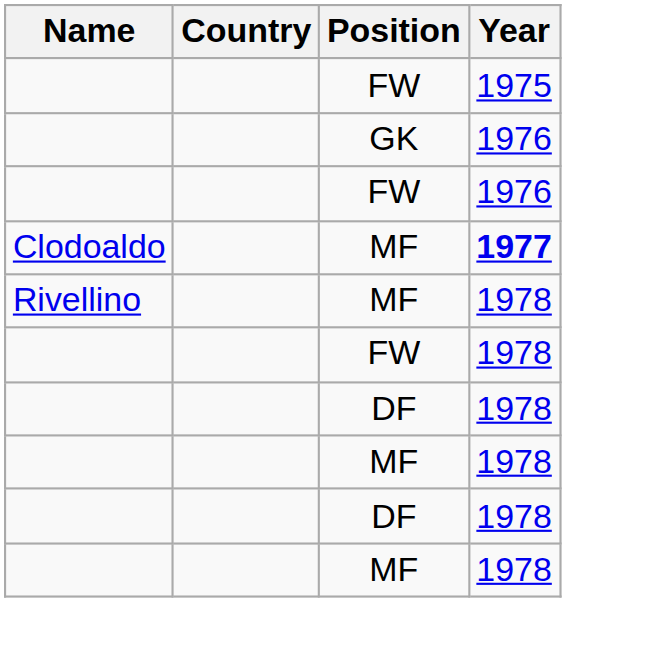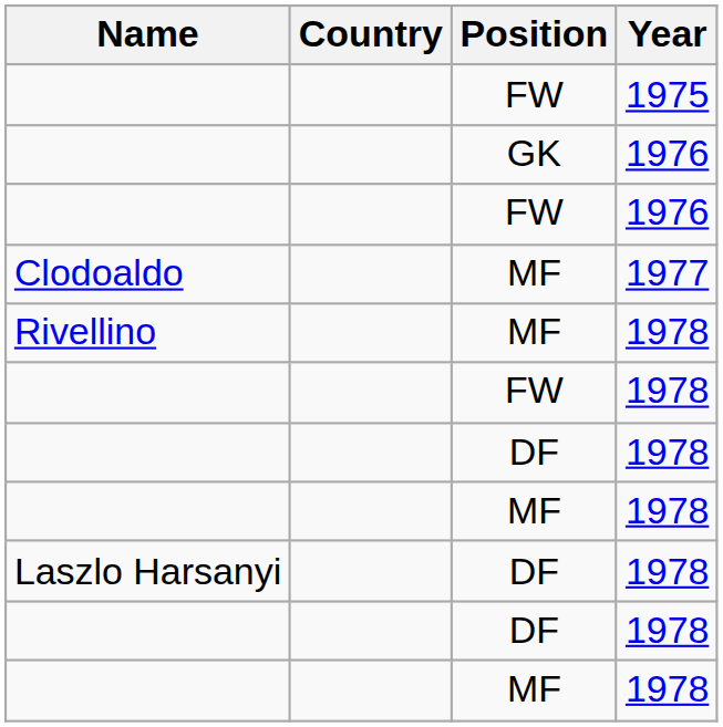Clodoaldo | Year: bold -> normal
+ row: Laszlo Harsanyi | DF | 1978
